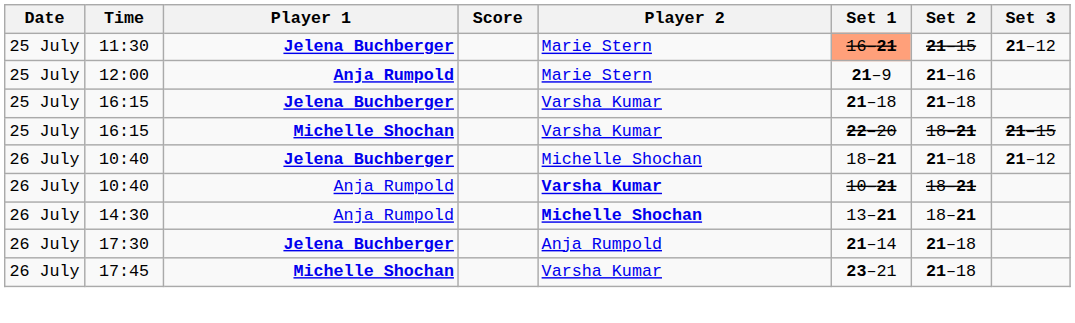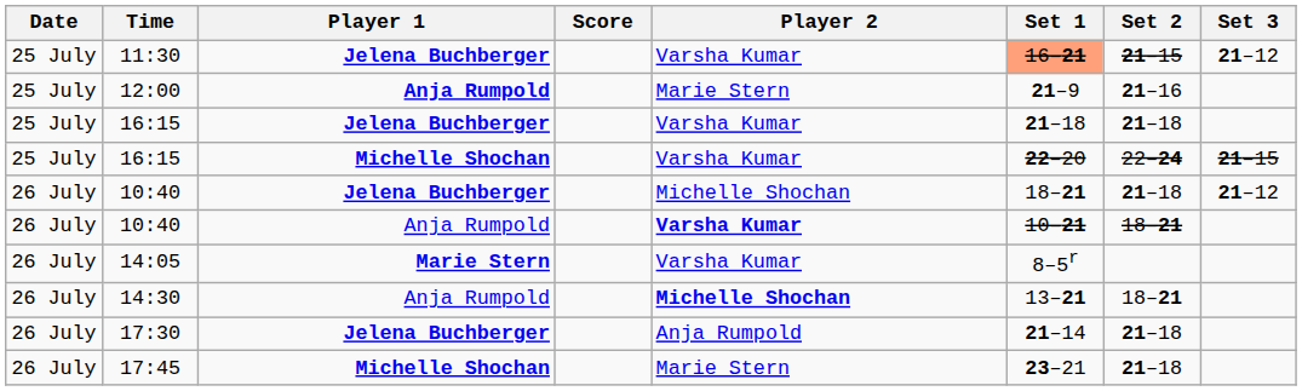11:30 | Player 2: Marie Stern -> Varsha Kumar
16:15 / Michelle Shochan | Set 2: 18–21 -> 22–24
+ row: 26 July | 14:05 | Marie Stern | Varsha Kumar | 8–5r
17:45 | Player 2: Varsha Kumar -> Marie Stern
